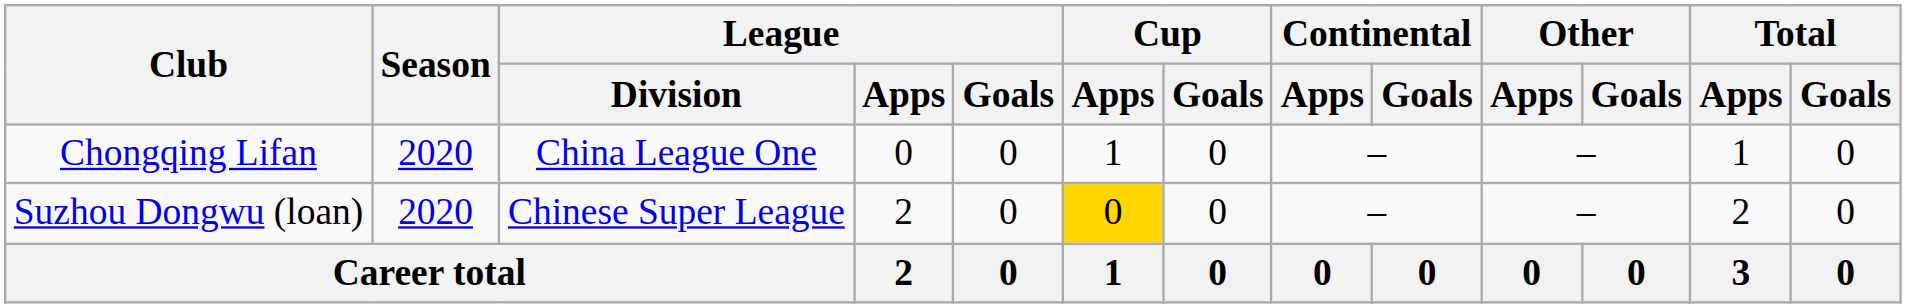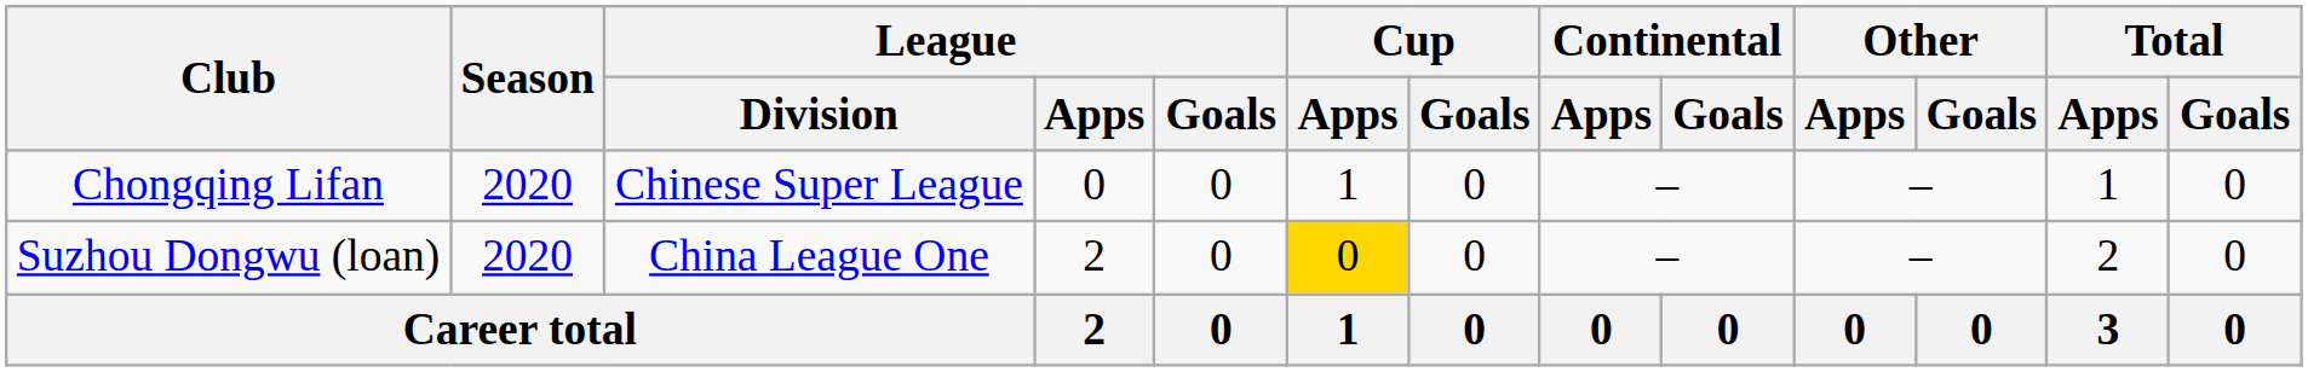Chongqing Lifan | League / Division: China League One -> Chinese Super League
Suzhou Dongwu (loan) | League / Division: Chinese Super League -> China League One
